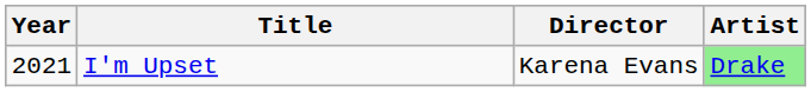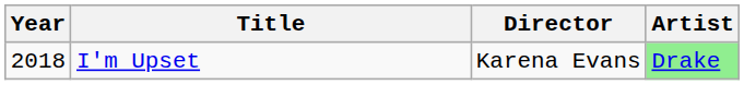I'm Upset | Year: 2021 -> 2018
